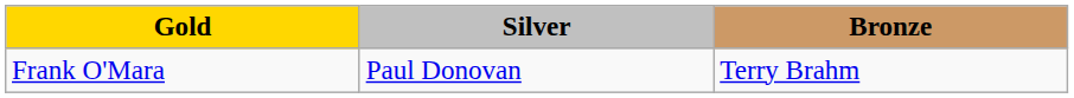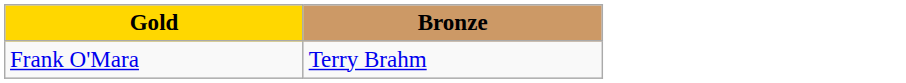- column: Silver | Paul Donovan
